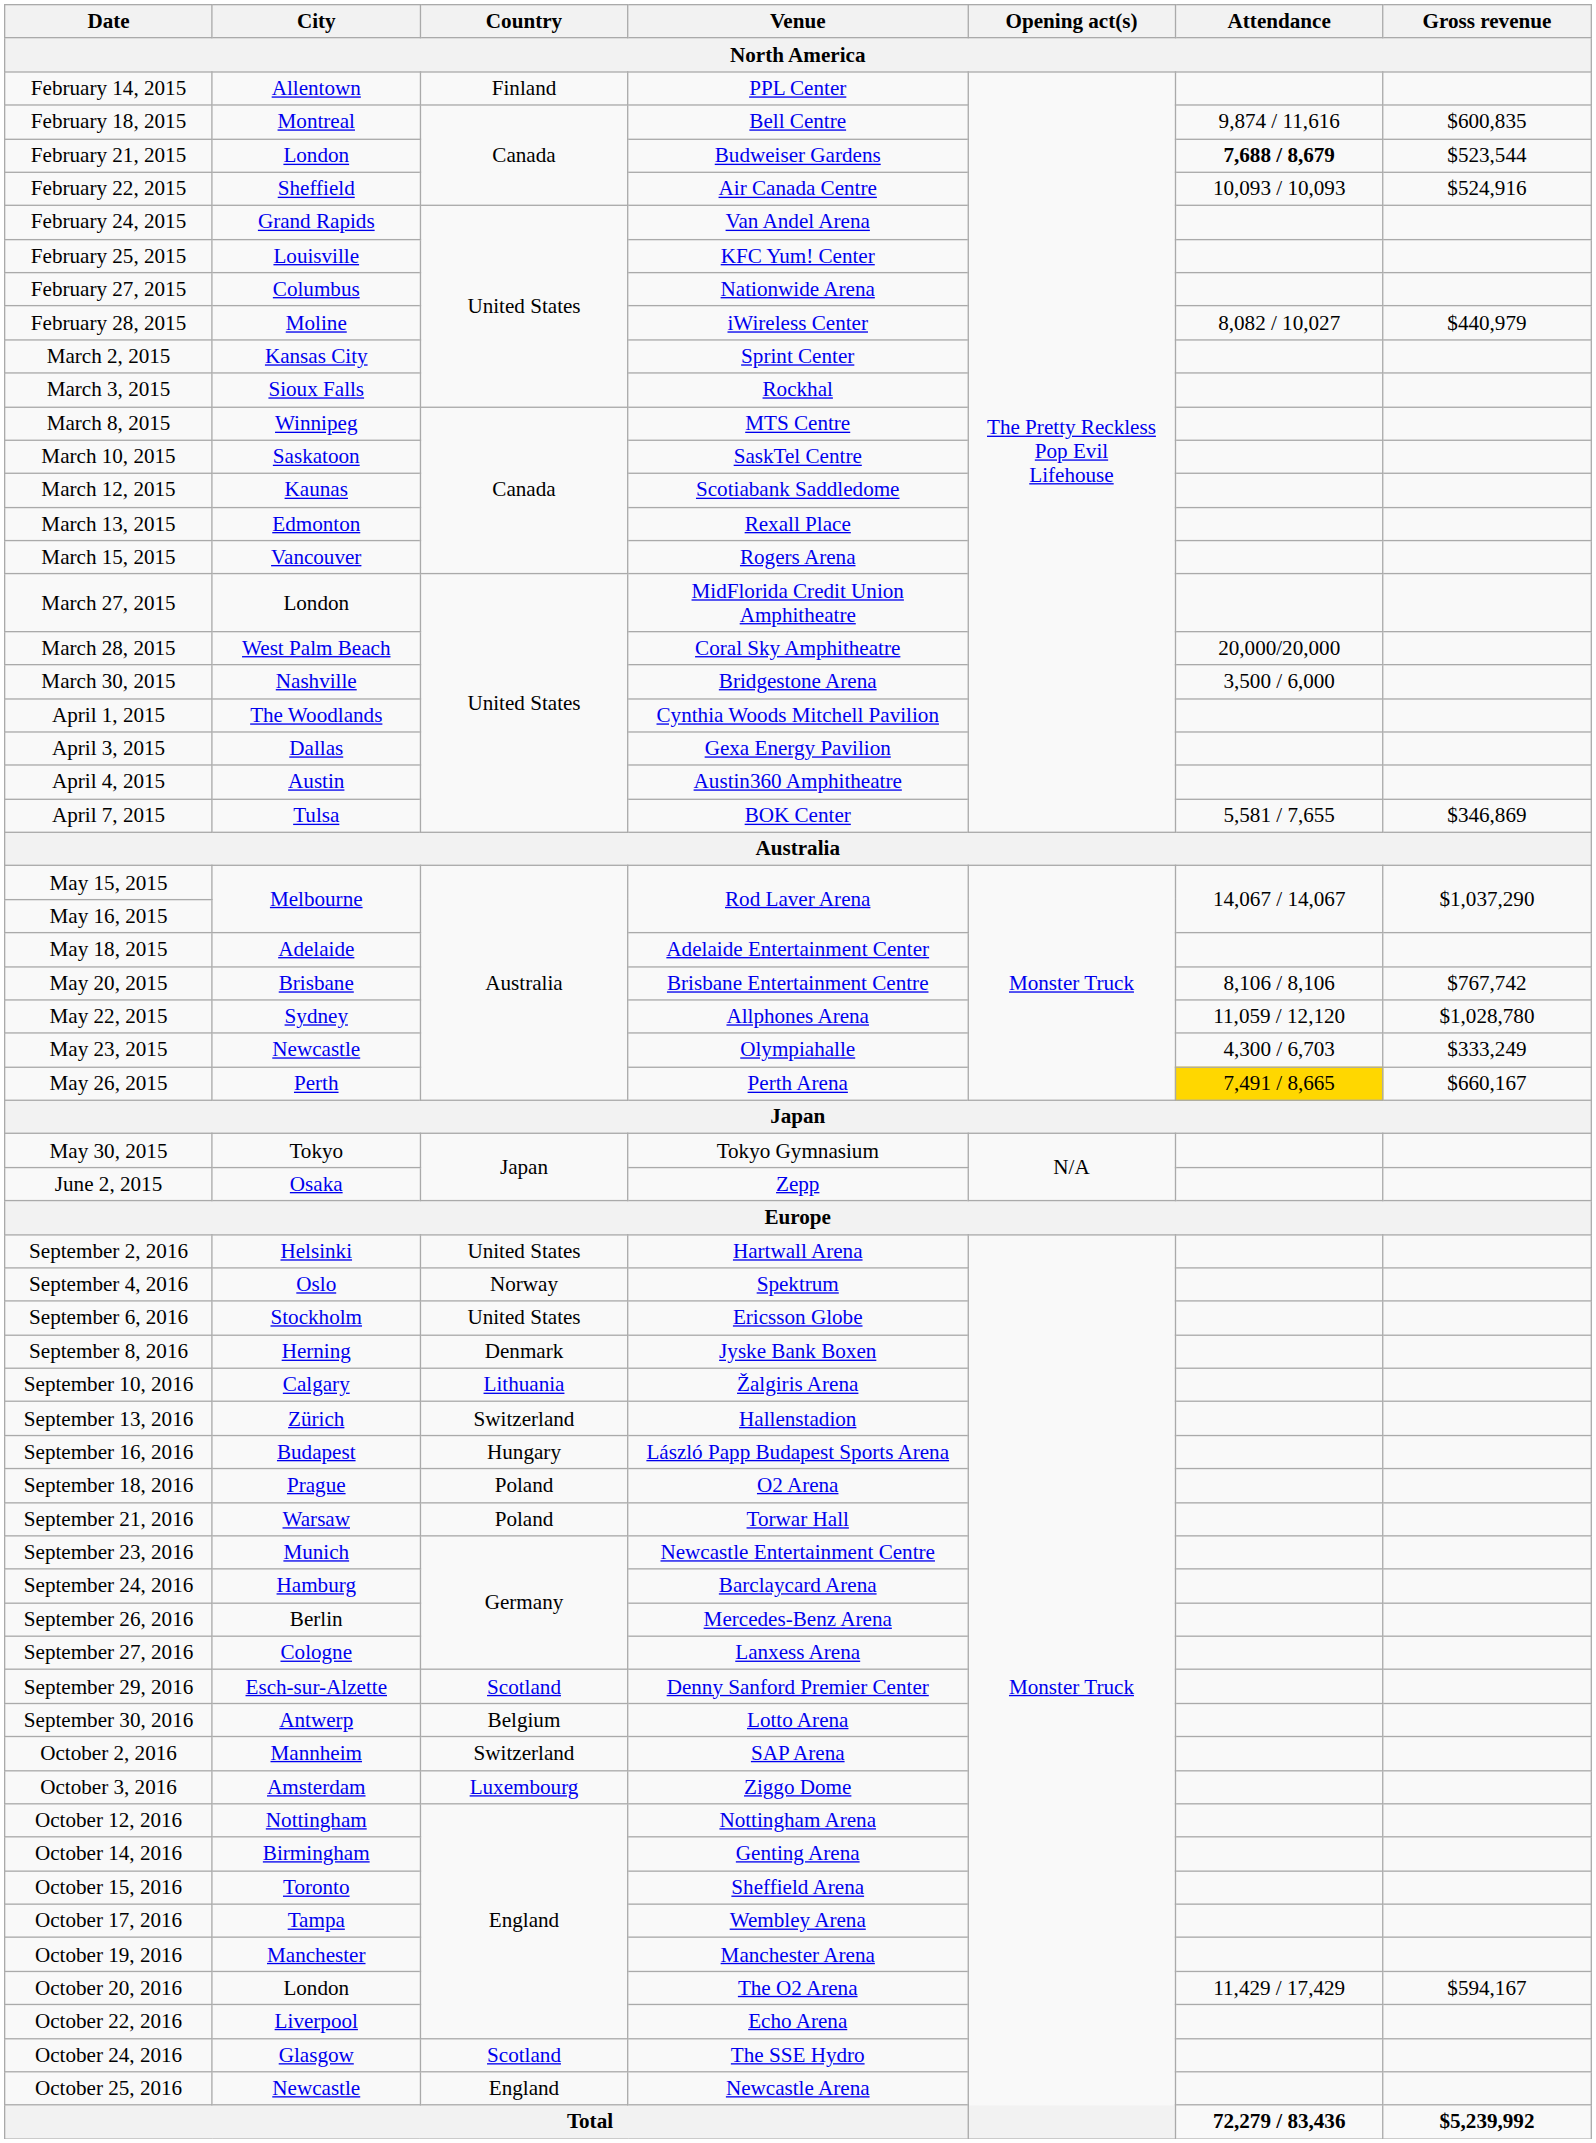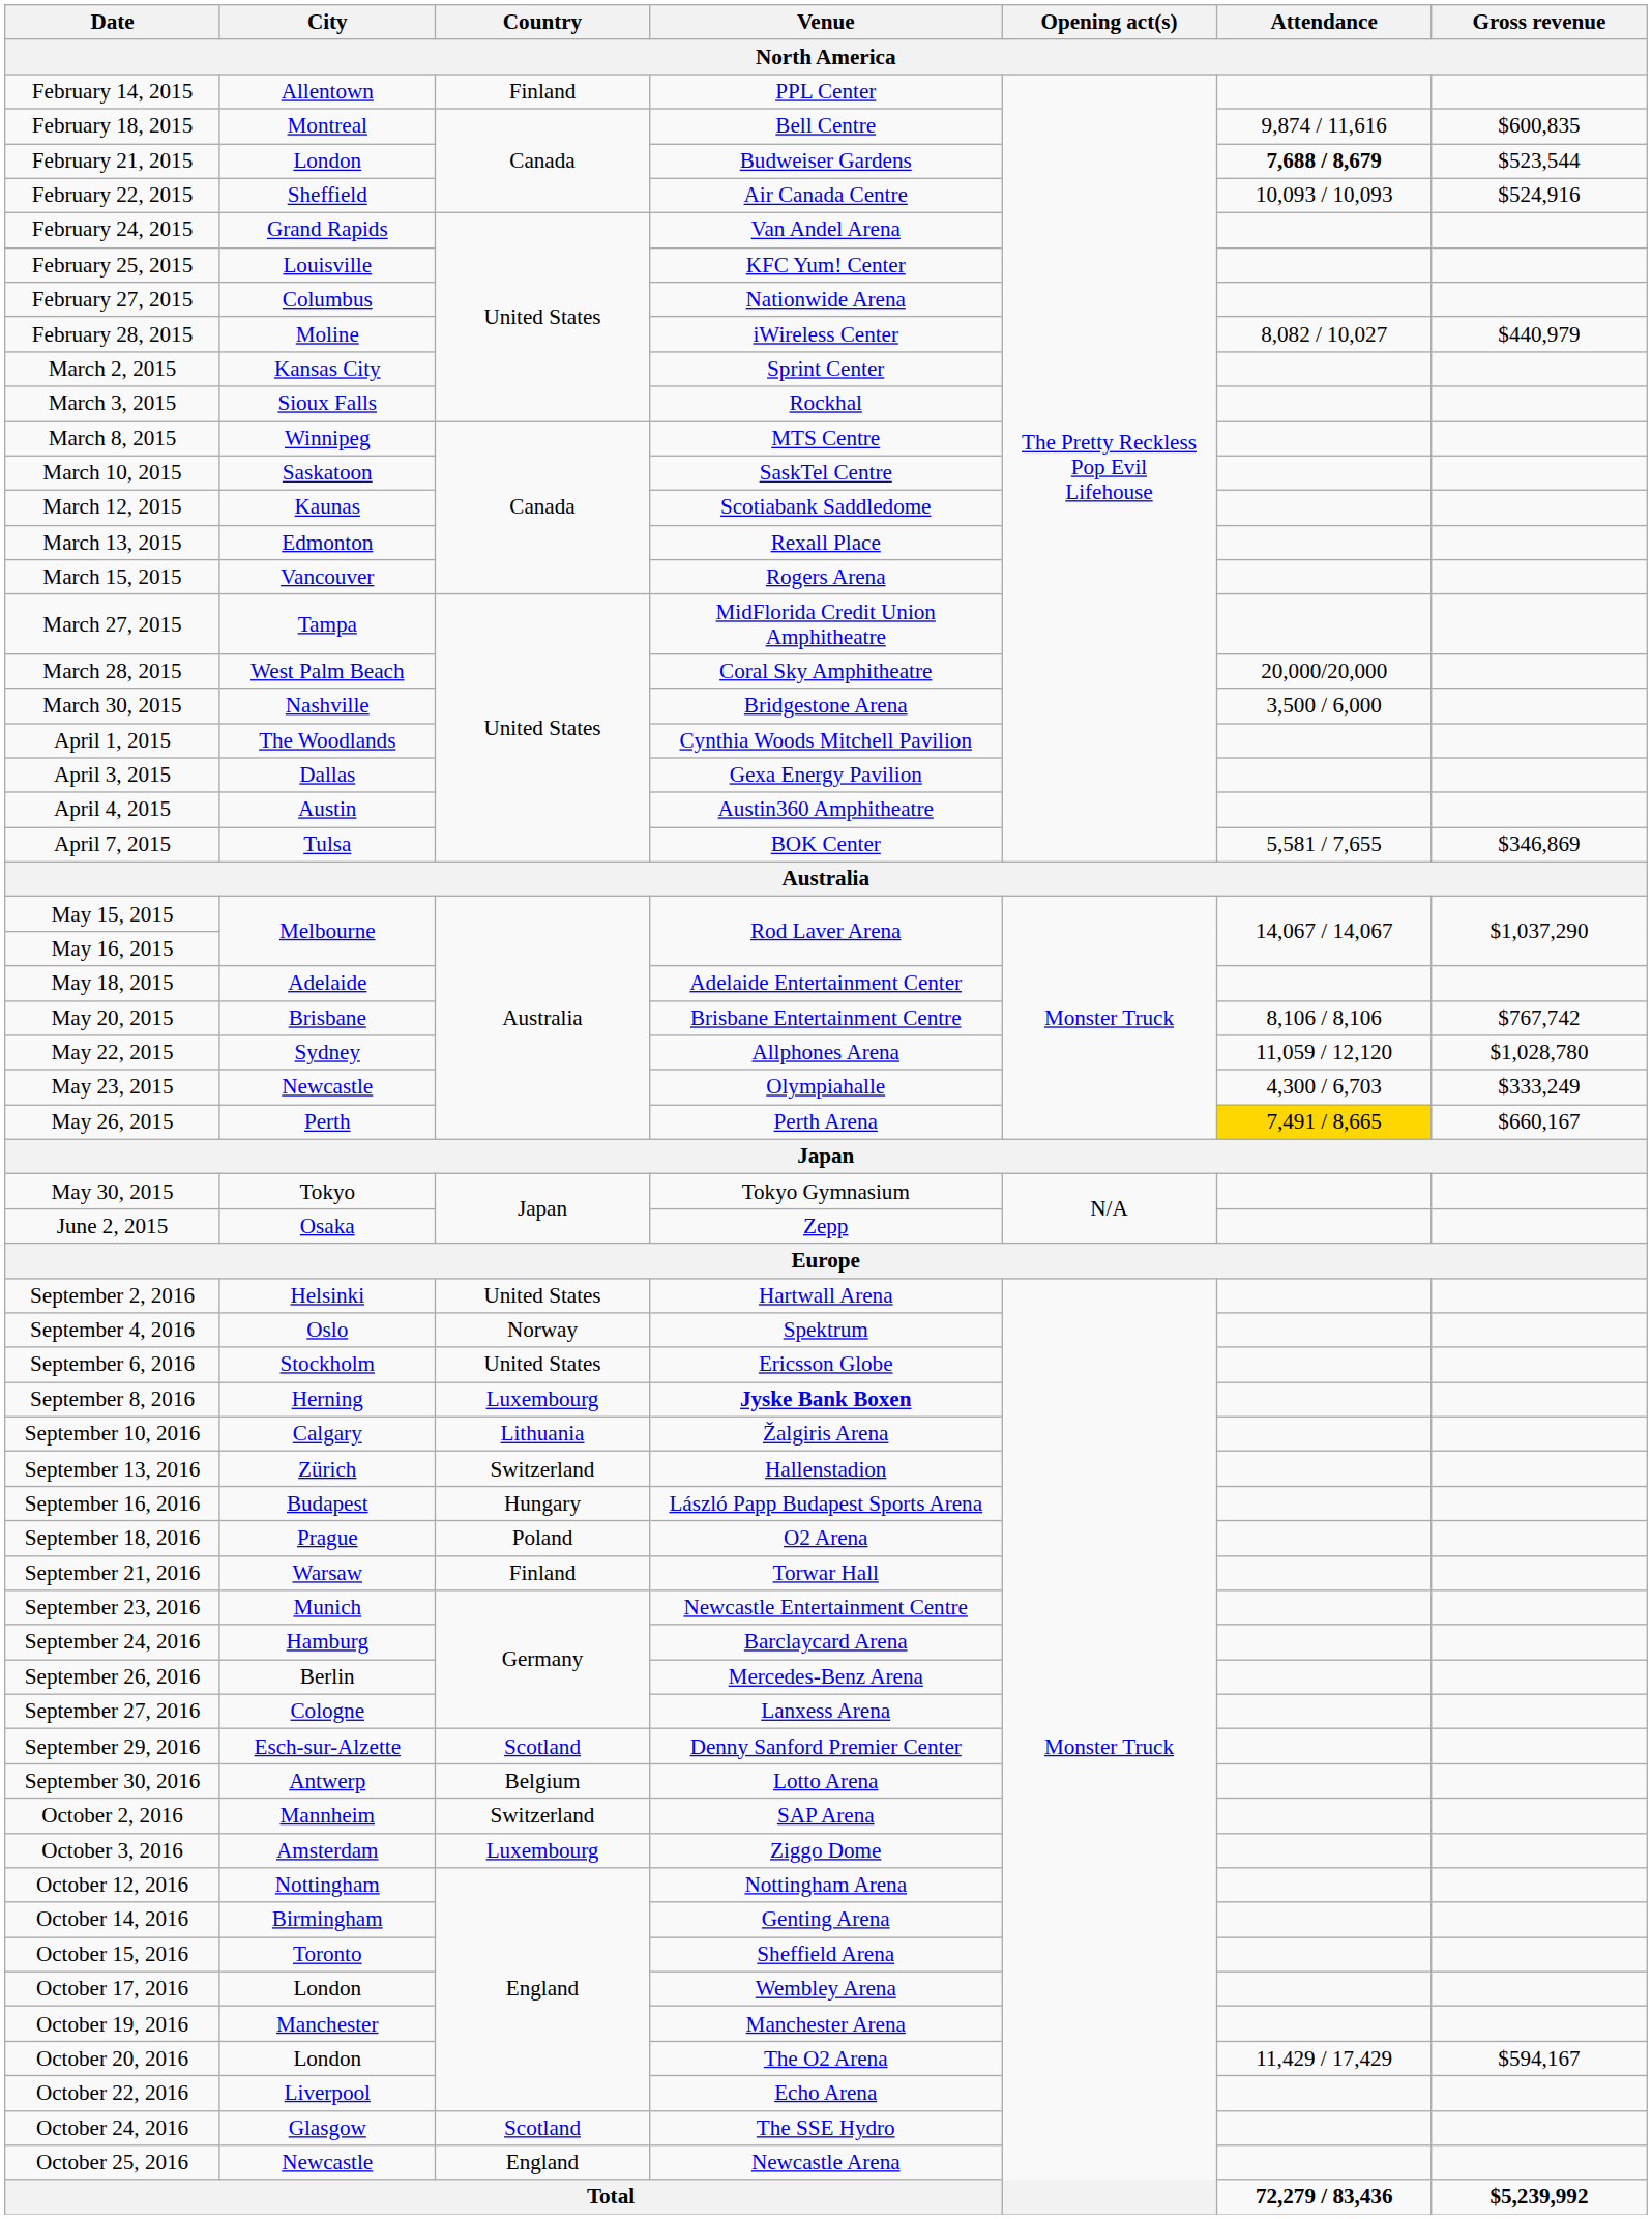March 27, 2015 | City: London -> Tampa
September 8, 2016 | Country: Denmark -> Luxembourg
September 8, 2016 | Venue: normal -> bold
September 21, 2016 | Country: Poland -> Finland
October 17, 2016 | City: Tampa -> London
